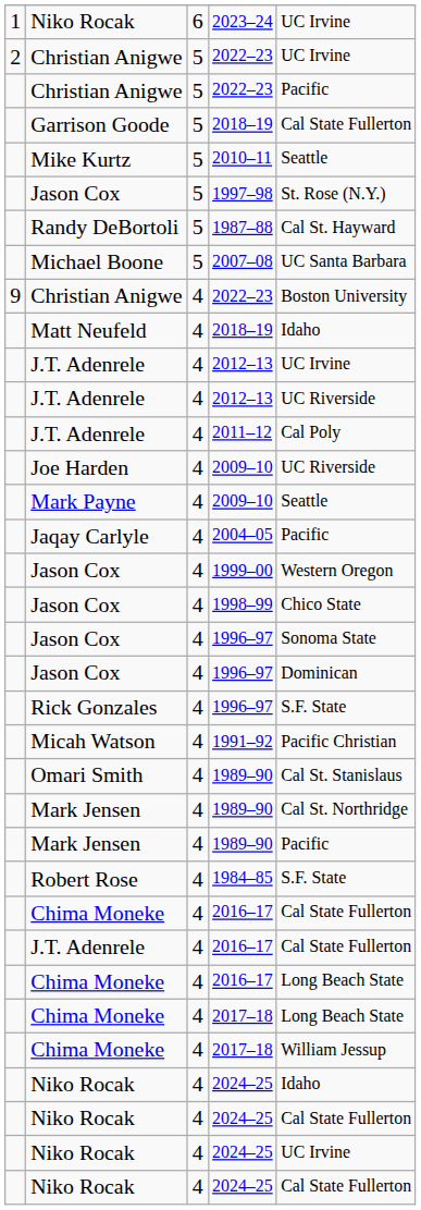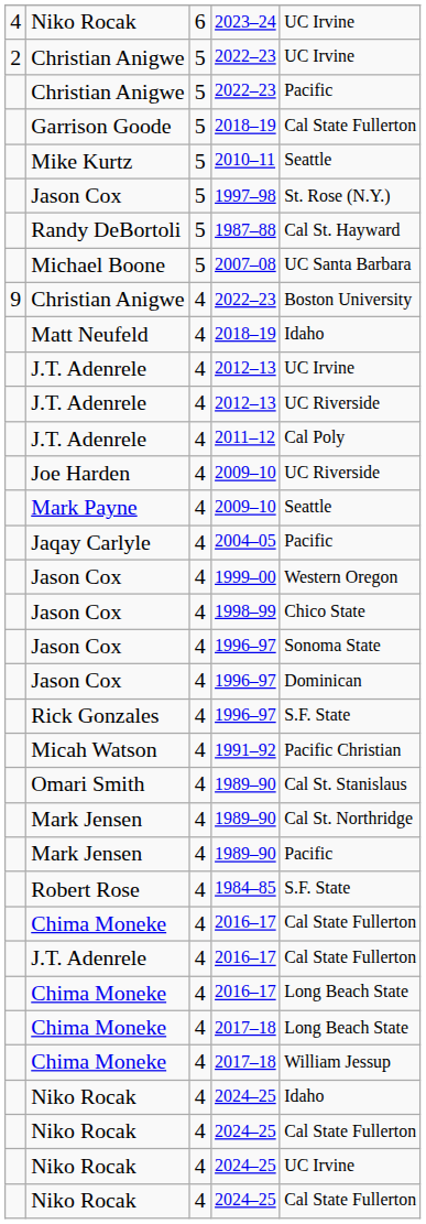2023–24 | column 1: 1 -> 4
